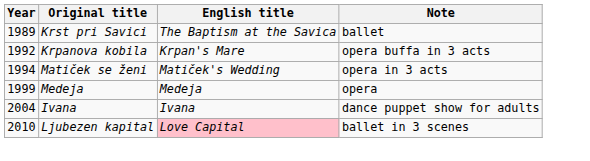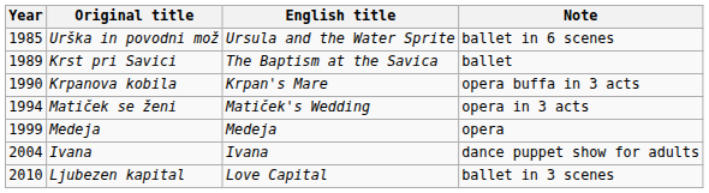+ row: 1985 | Urška in povodni mož | Ursula and the Water Sprite | ballet in 6 scenes
Krpanova kobila | Year: 1992 -> 1990
Ljubezen kapital | English title: pink background -> no background
